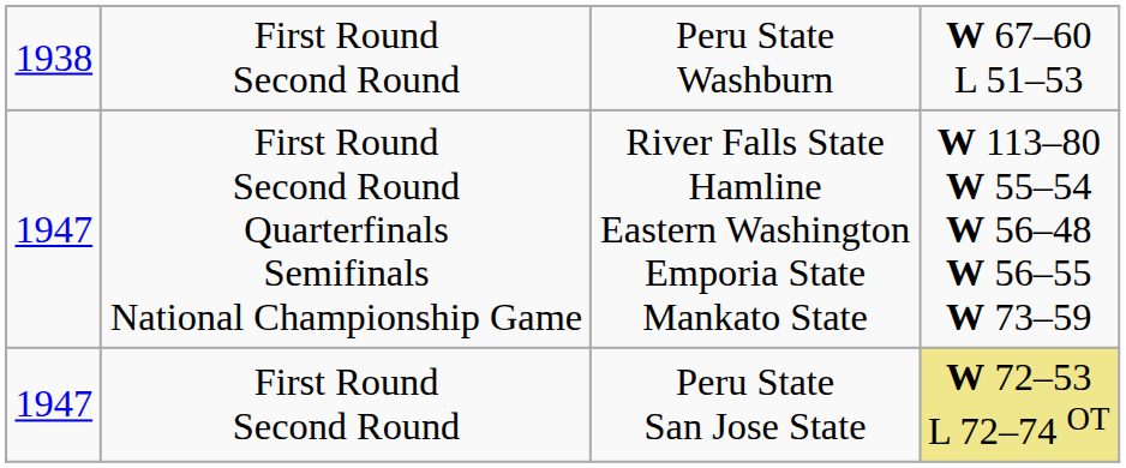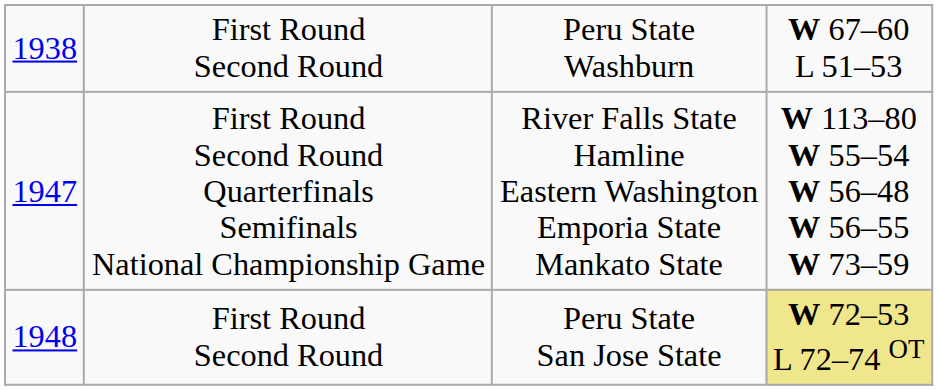First Round Second Round / Peru State San Jose State | column 1: 1947 -> 1948
